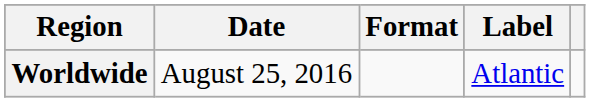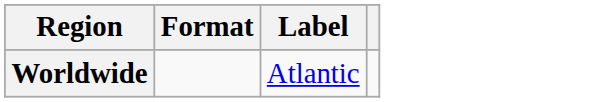- column: Date | August 25, 2016
